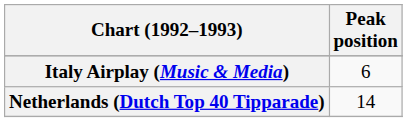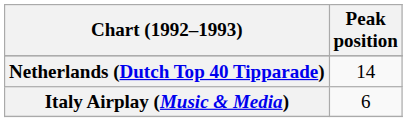rows swapped: Italy Airplay (Music & Media) <-> Netherlands (Dutch Top 40 Tipparade)
